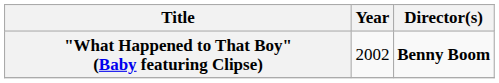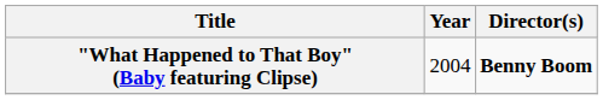"What Happened to That Boy" (Baby featuring Clipse) | Year: 2002 -> 2004
